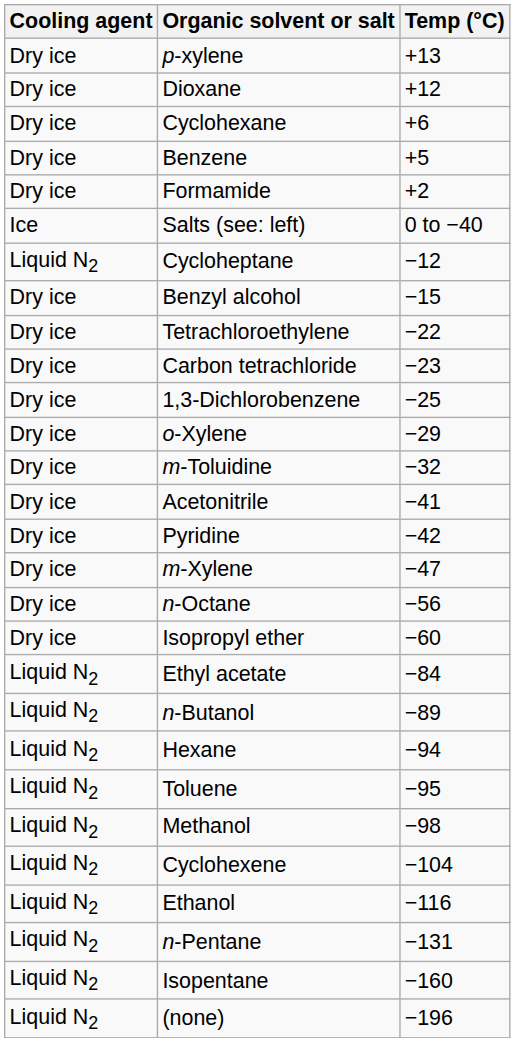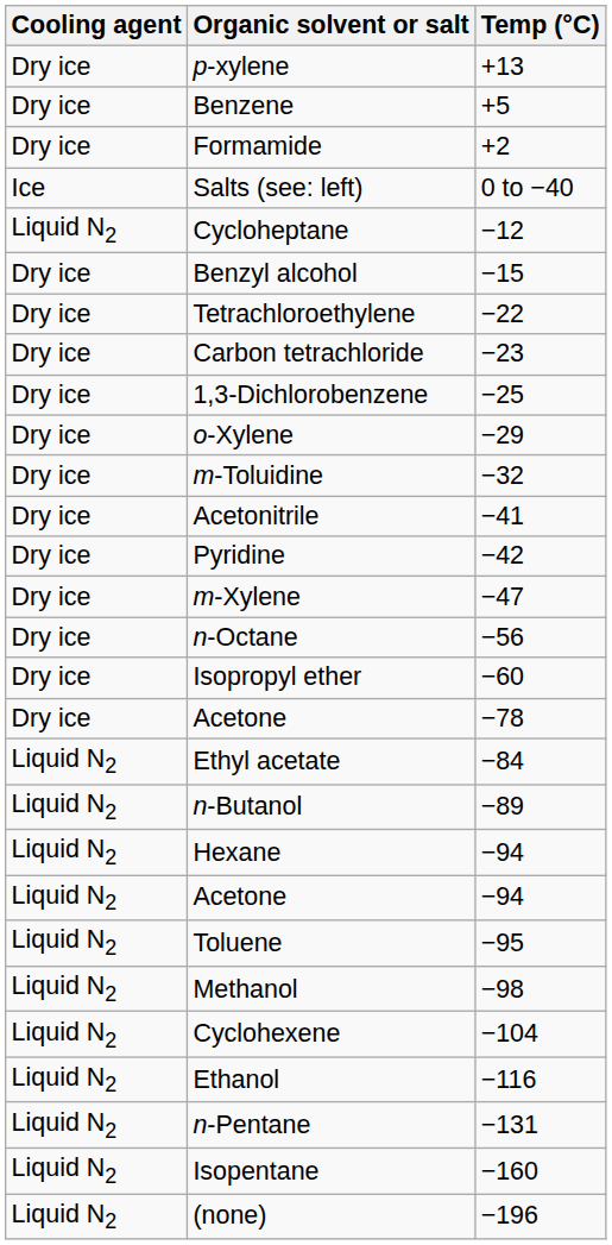- row: Dry ice | Dioxane | +12
- row: Dry ice | Cyclohexane | +6
+ row: Dry ice | Acetone | −78
+ row: Liquid N2 | Acetone | −94
